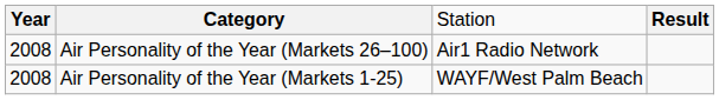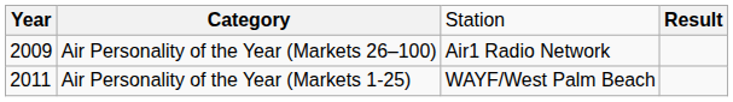Air Personality of the Year (Markets 26–100) | column 1: 2008 -> 2009
Air Personality of the Year (Markets 1-25) | column 1: 2008 -> 2011
